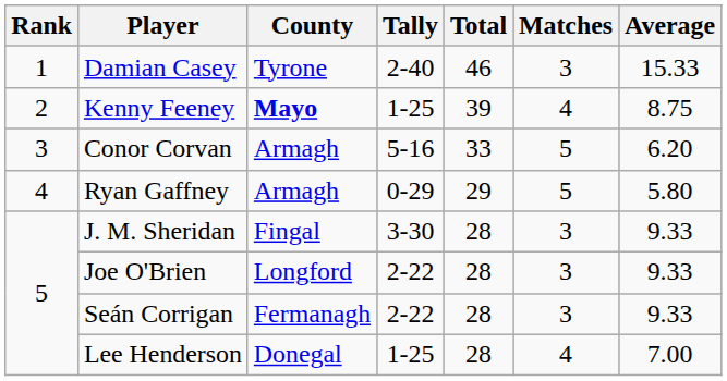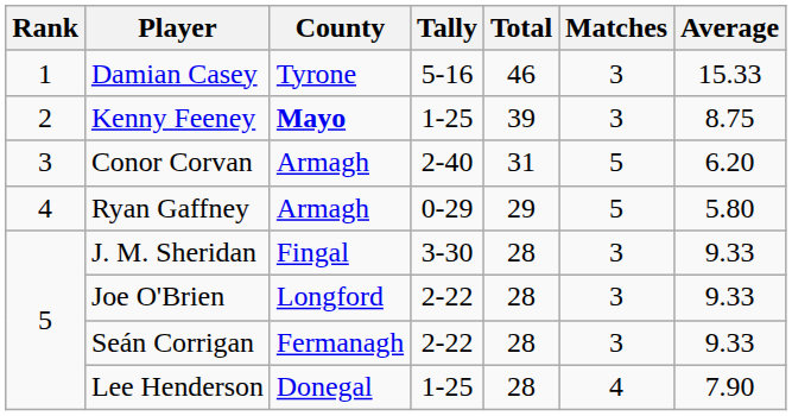Damian Casey | Tally: 2-40 -> 5-16
Kenny Feeney | Matches: 4 -> 3
Conor Corvan | Tally: 5-16 -> 2-40
Conor Corvan | Total: 33 -> 31
Lee Henderson | Average: 7.00 -> 7.90
